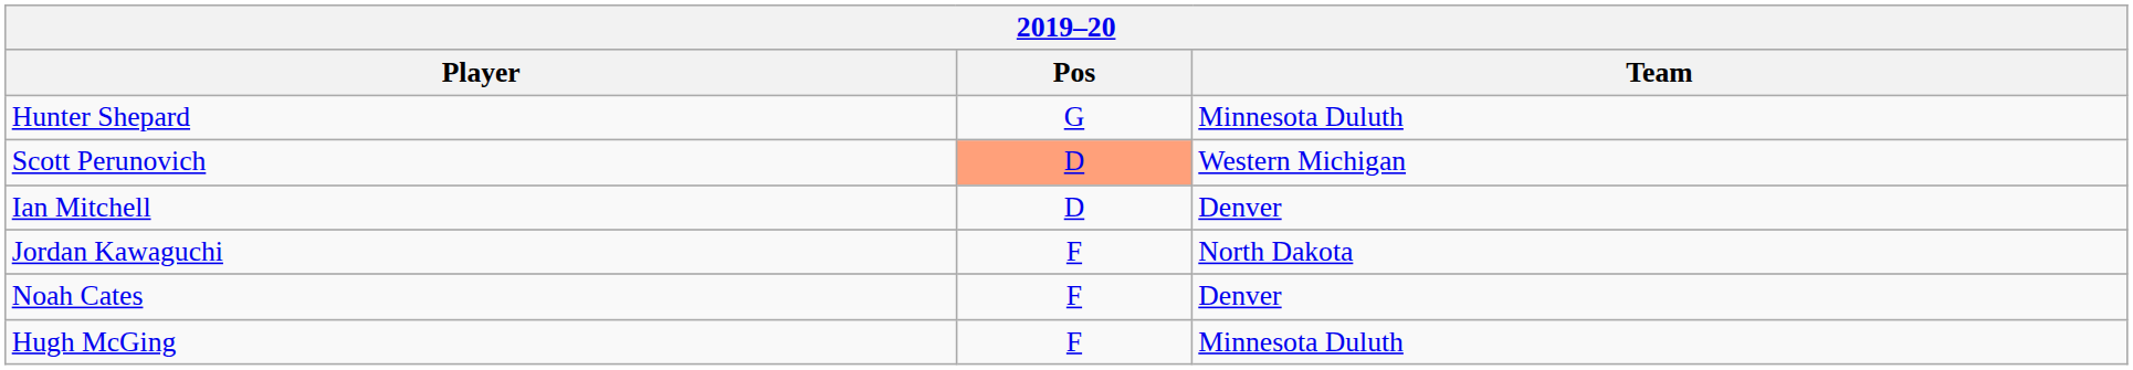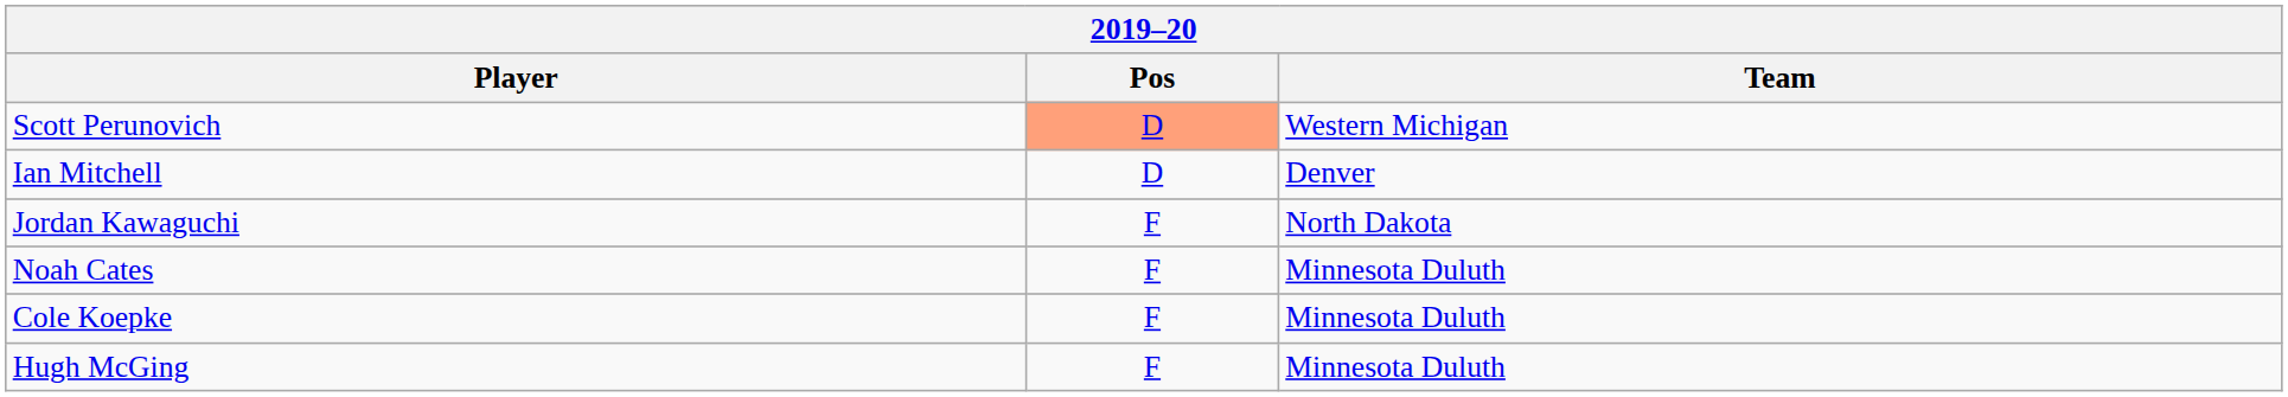- row: Hunter Shepard | G | Minnesota Duluth
Noah Cates | Team: Denver -> Minnesota Duluth
+ row: Cole Koepke | F | Minnesota Duluth
